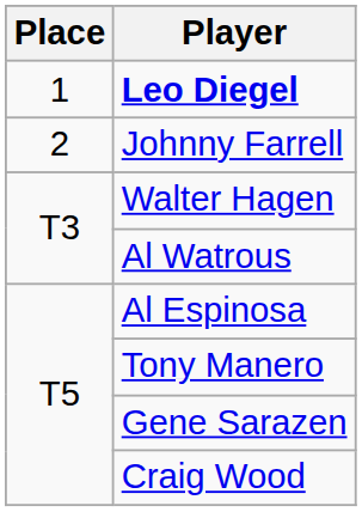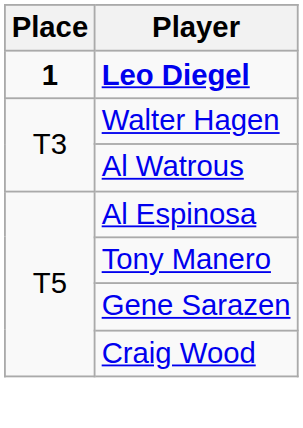Leo Diegel | Place: normal -> bold
- row: 2 | Johnny Farrell
